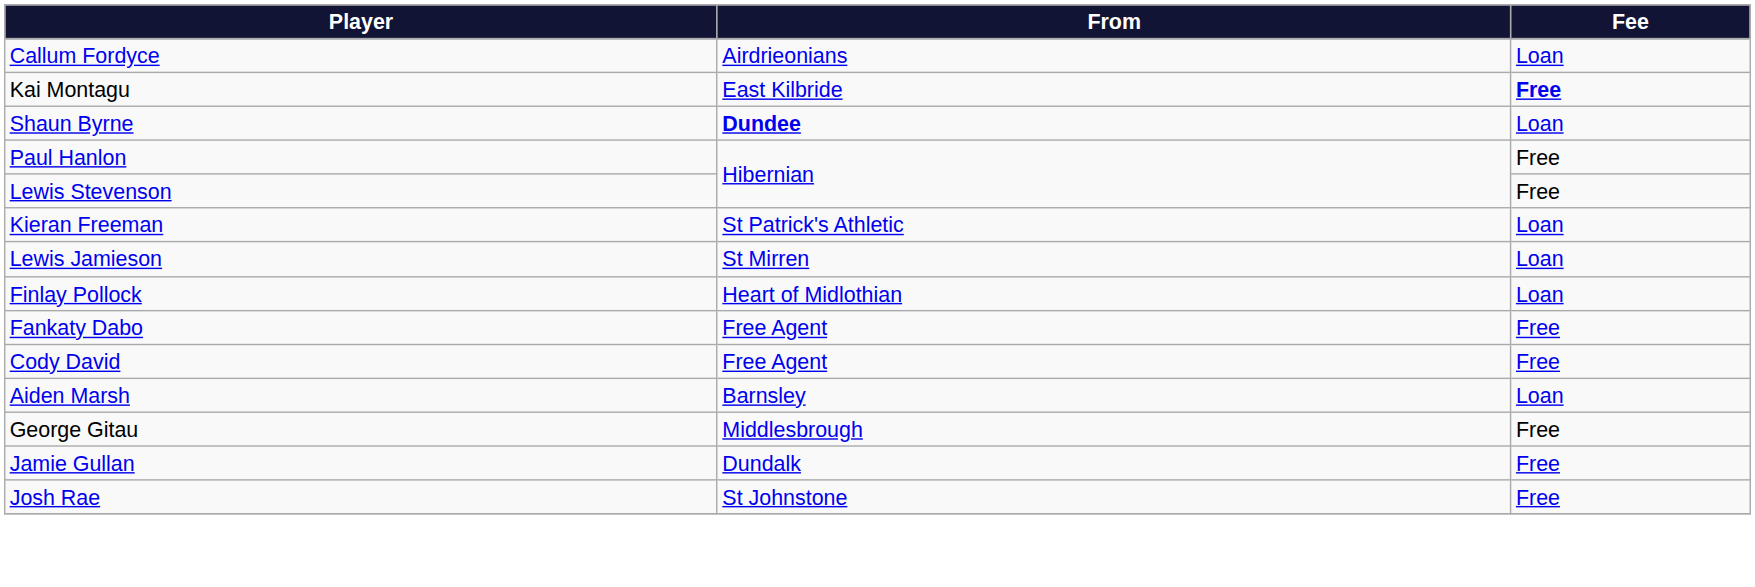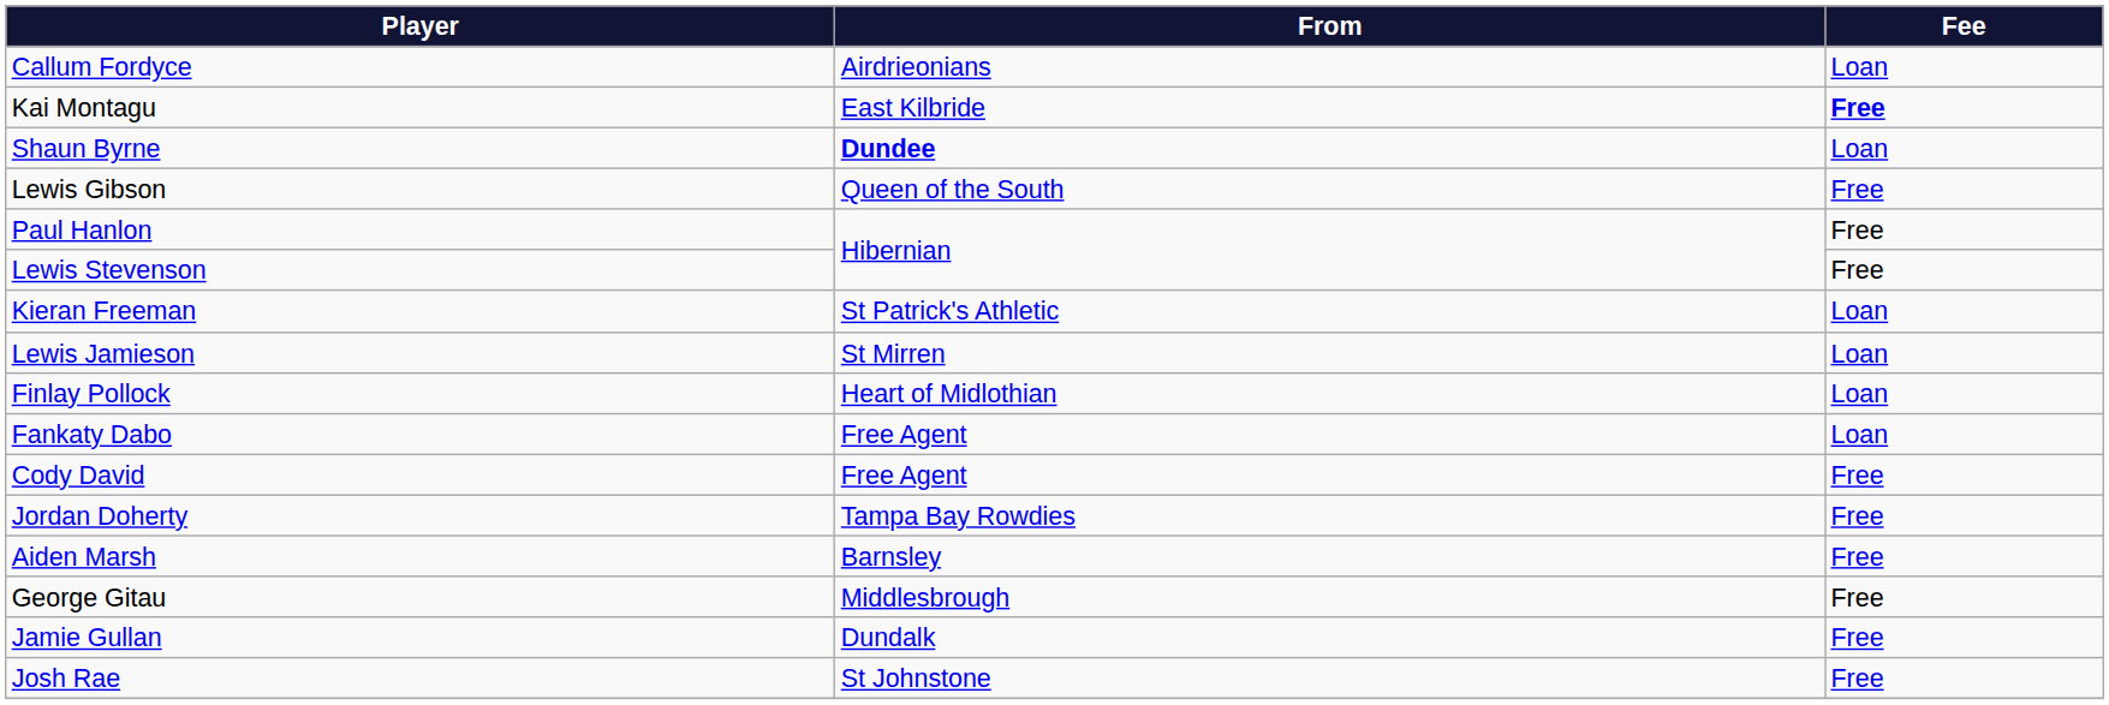+ row: Lewis Gibson | Queen of the South | Free
Fankaty Dabo | Fee: Free -> Loan
+ row: Jordan Doherty | Tampa Bay Rowdies | Free
Aiden Marsh | Fee: Loan -> Free
